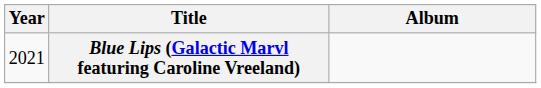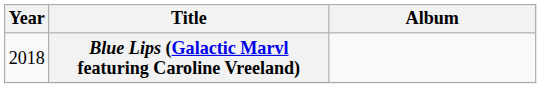Blue Lips (Galactic Marvl featuring Caroline Vreeland) | Year: 2021 -> 2018
